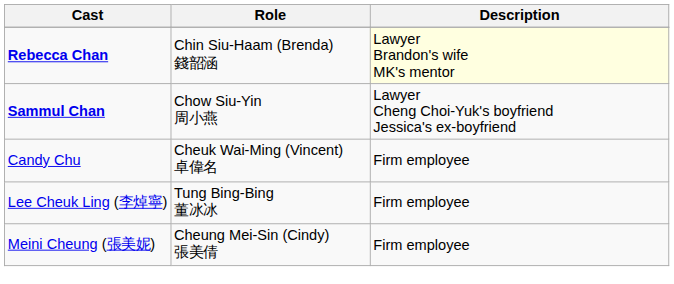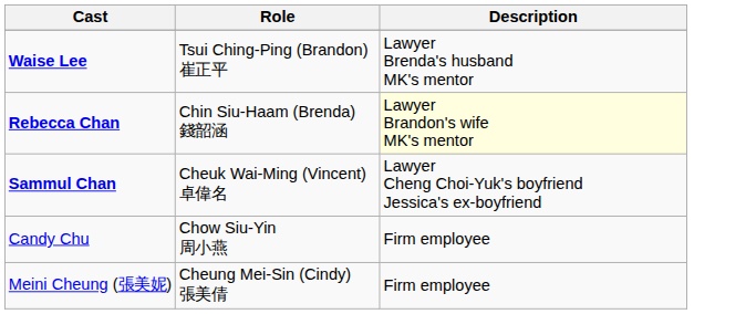+ row: Waise Lee | Tsui Ching-Ping (Brandon) 崔正平 | Lawyer Brenda's husband MK's mentor
Sammul Chan | Role: Chow Siu-Yin 周小燕 -> Cheuk Wai-Ming (Vincent) 卓偉名
Candy Chu | Role: Cheuk Wai-Ming (Vincent) 卓偉名 -> Chow Siu-Yin 周小燕
- row: Lee Cheuk Ling (李焯寧) | Tung Bing-Bing 董冰冰 | Firm employee
